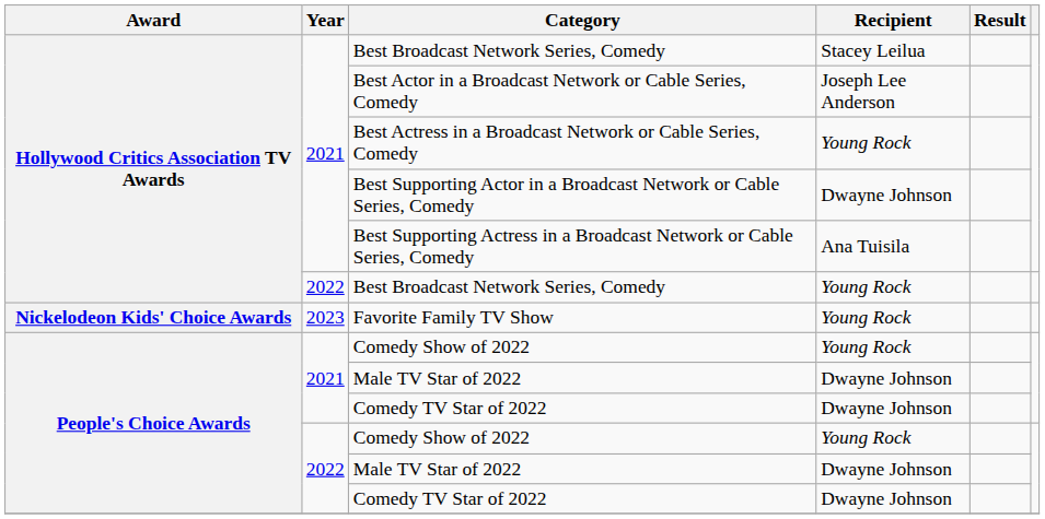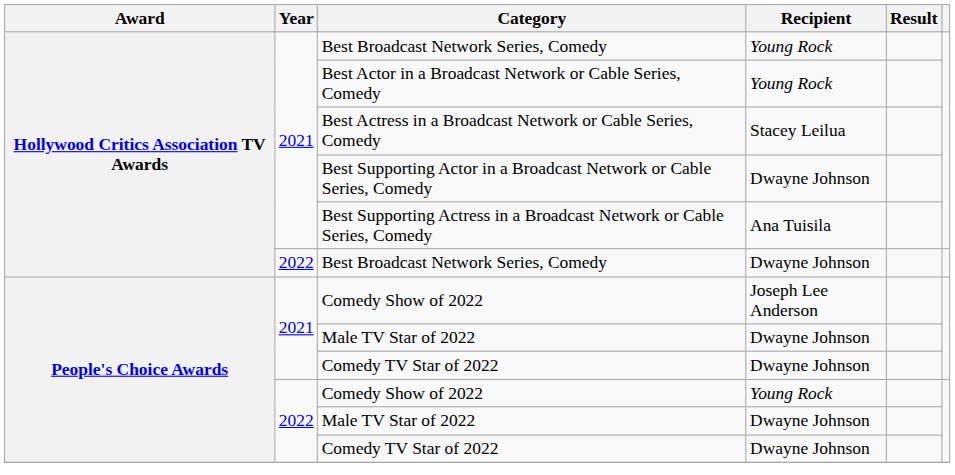2021 / Best Broadcast Network Series, Comedy | Recipient: Stacey Leilua -> Young Rock
Best Actor in a Broadcast Network or Cable Series, Comedy | Recipient: Joseph Lee Anderson -> Young Rock
Best Actress in a Broadcast Network or Cable Series, Comedy | Recipient: Young Rock -> Stacey Leilua
2022 / Best Broadcast Network Series, Comedy | Recipient: Young Rock -> Dwayne Johnson
- row: Nickelodeon Kids' Choice Awards | 2023 | Favorite Family TV Show | Young Rock
2021 / Comedy Show of 2022 | Recipient: Young Rock -> Joseph Lee Anderson
